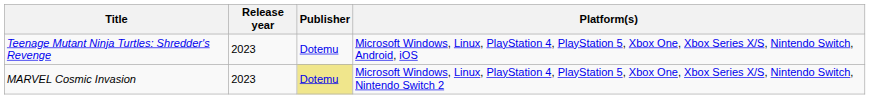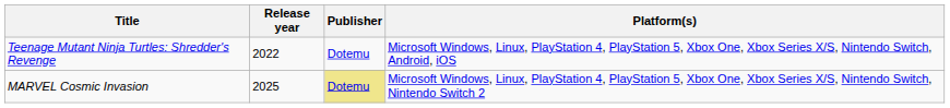Teenage Mutant Ninja Turtles: Shredder's Revenge | Release year: 2023 -> 2022
MARVEL Cosmic Invasion | Release year: 2023 -> 2025
